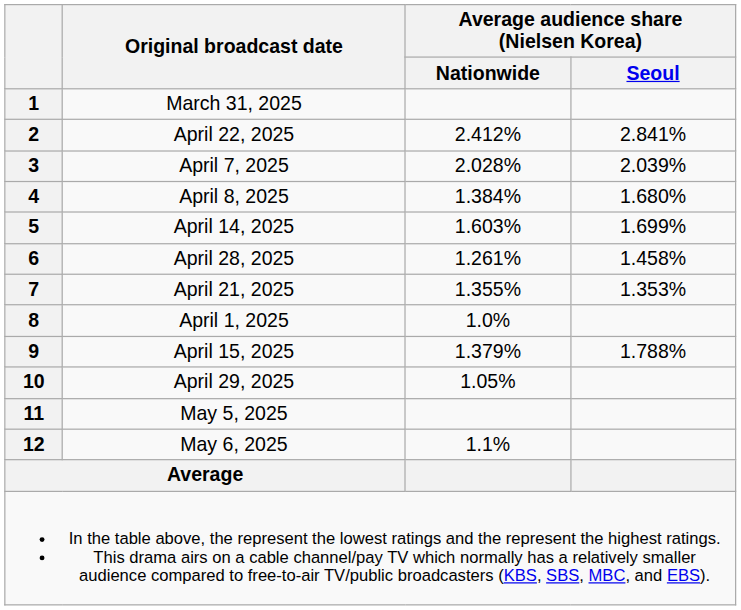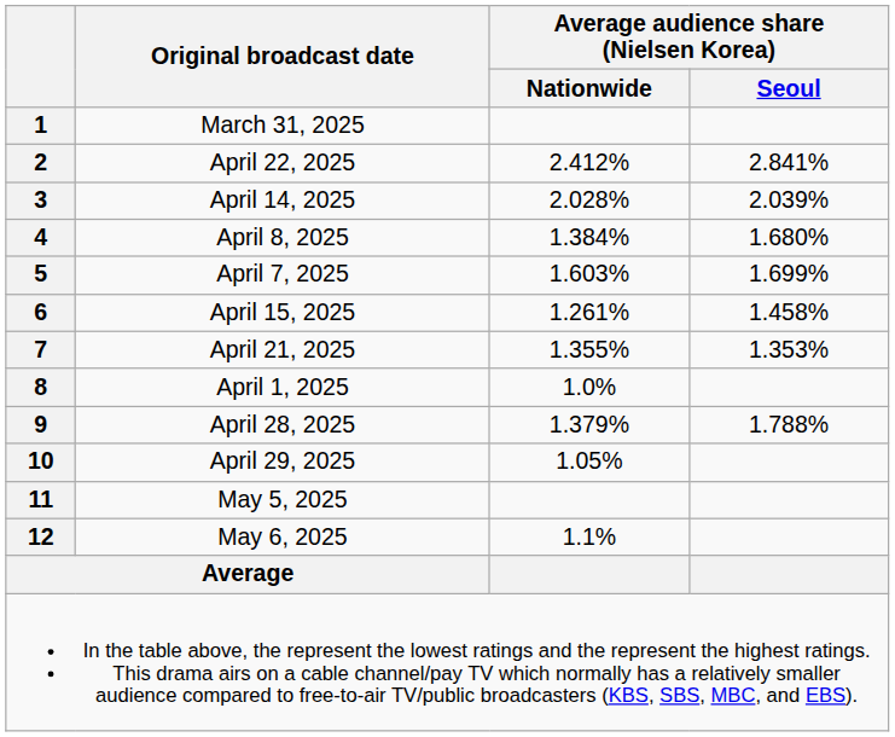3 | Original broadcast date: April 7, 2025 -> April 14, 2025
5 | Original broadcast date: April 14, 2025 -> April 7, 2025
6 | Original broadcast date: April 28, 2025 -> April 15, 2025
9 | Original broadcast date: April 15, 2025 -> April 28, 2025
